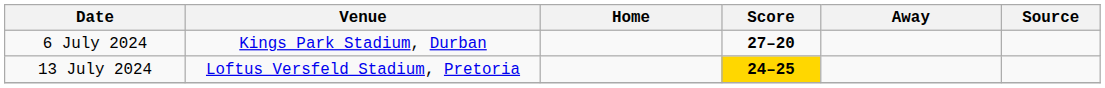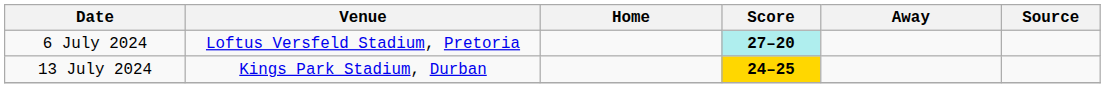6 July 2024 | Venue: Kings Park Stadium, Durban -> Loftus Versfeld Stadium, Pretoria
6 July 2024 | Score: no background -> paleturquoise background
13 July 2024 | Venue: Loftus Versfeld Stadium, Pretoria -> Kings Park Stadium, Durban
